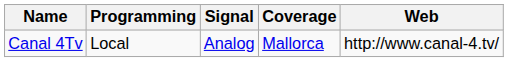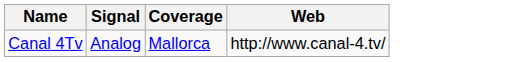- column: Programming | Local
